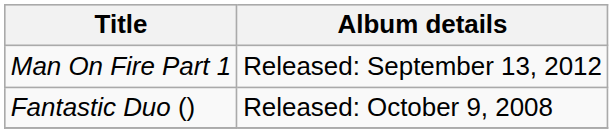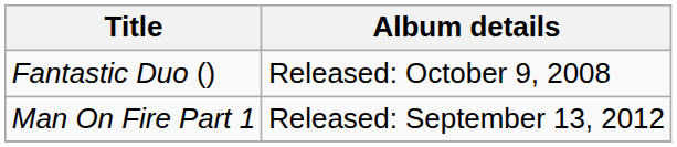rows swapped: Fantastic Duo () <-> Man On Fire Part 1
